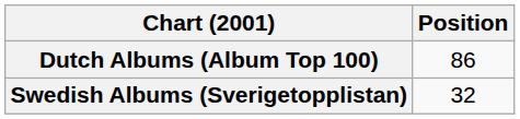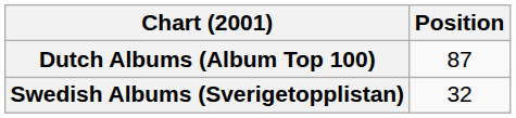Dutch Albums (Album Top 100) | Position: 86 -> 87
